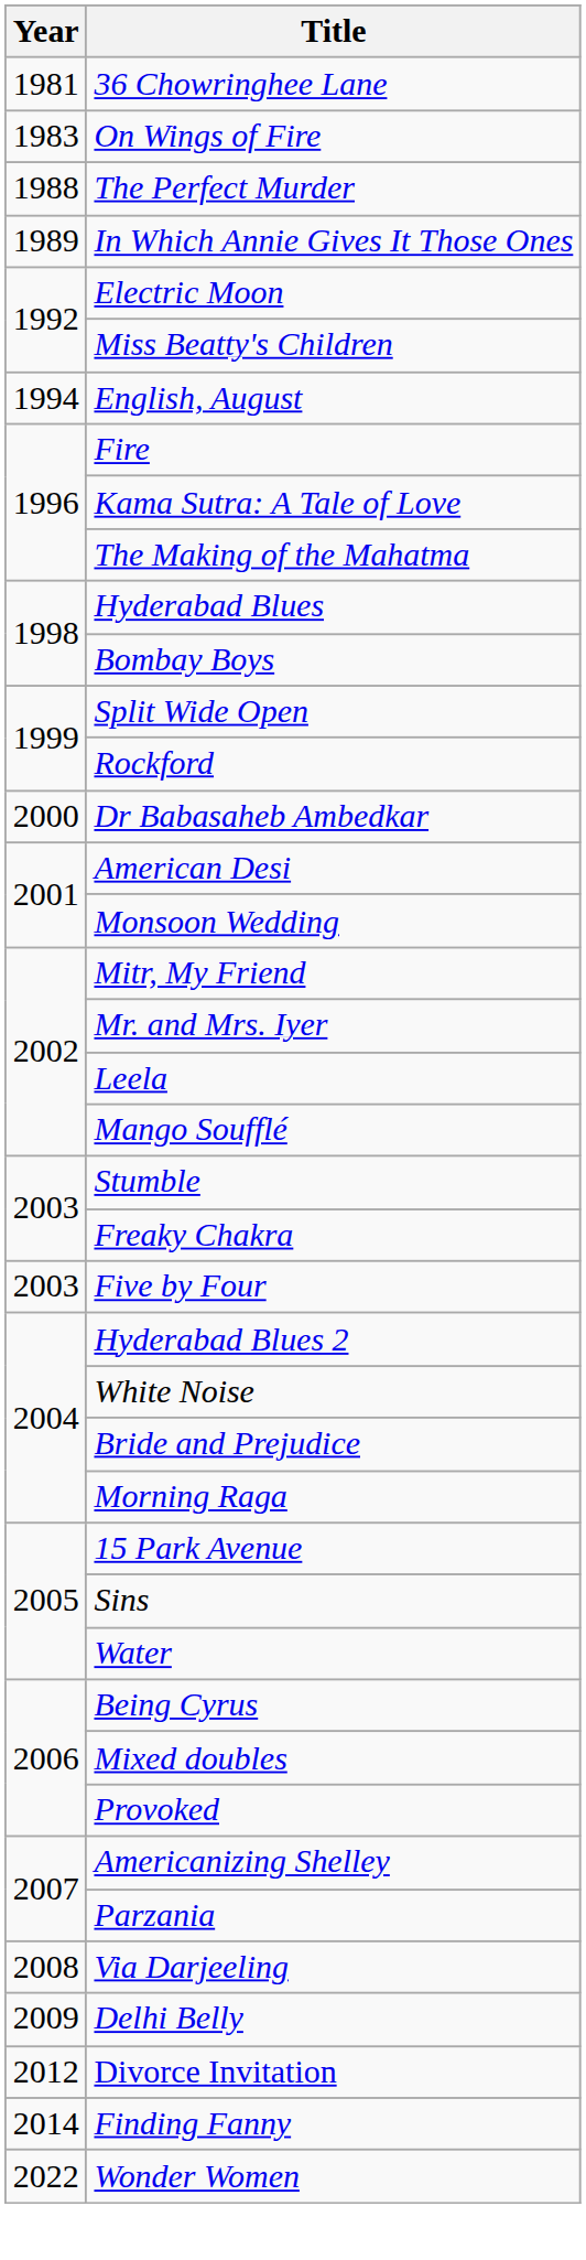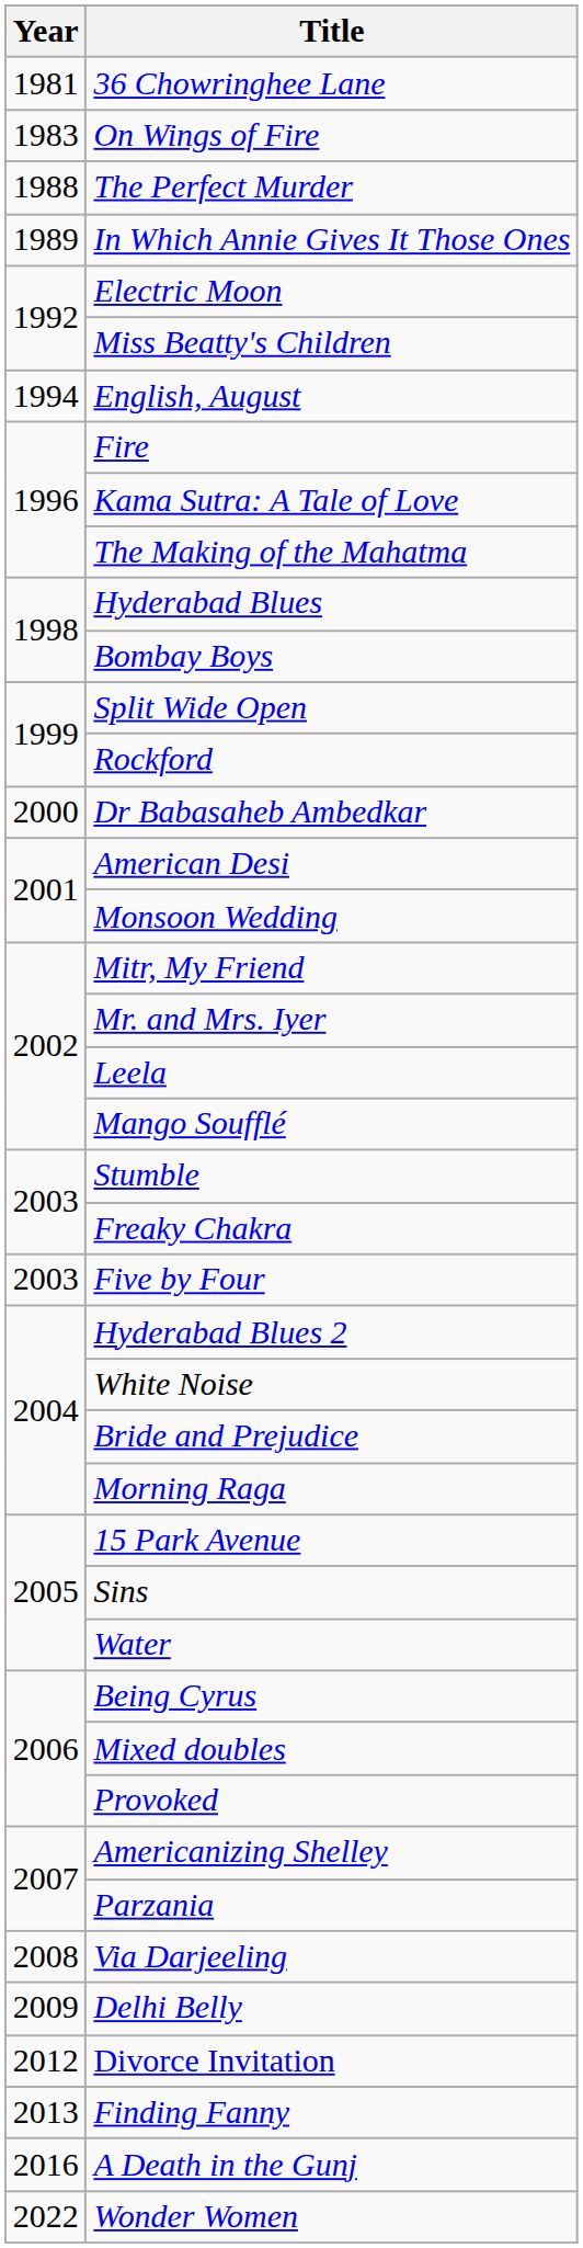Finding Fanny | Year: 2014 -> 2013
+ row: 2016 | A Death in the Gunj
